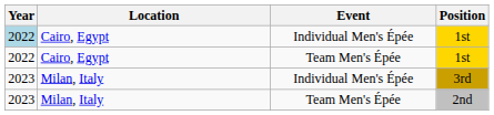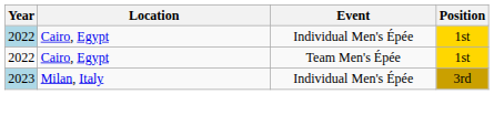3rd | Year: no background -> lightblue background
- row: 2023 | Milan, Italy | Team Men's Épée | 2nd
